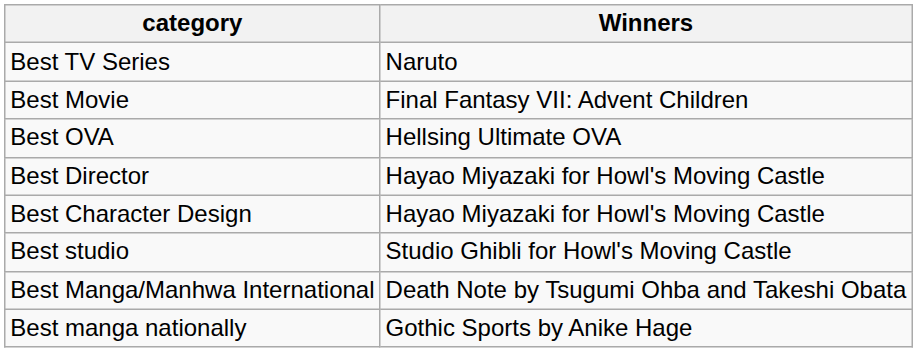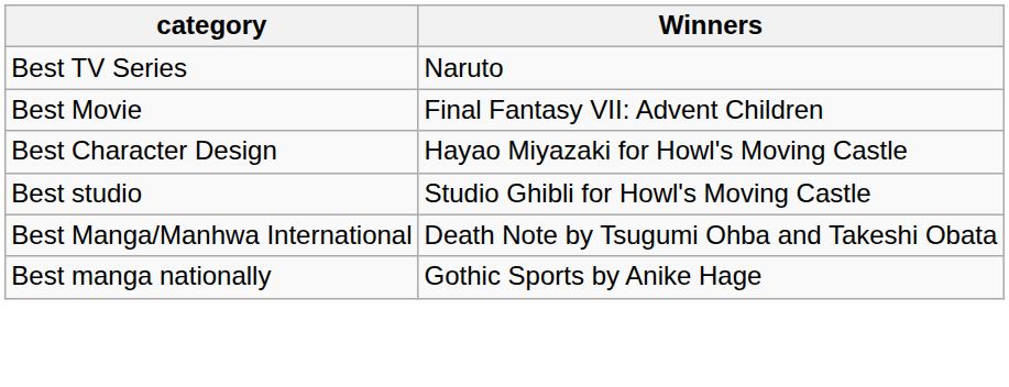- row: Best OVA | Hellsing Ultimate OVA
- row: Best Director | Hayao Miyazaki for Howl's Moving Castle
